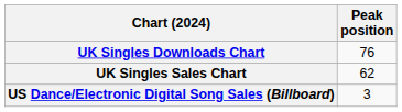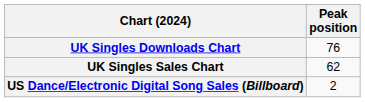US Dance/Electronic Digital Song Sales (Billboard) | Peak position: 3 -> 2
